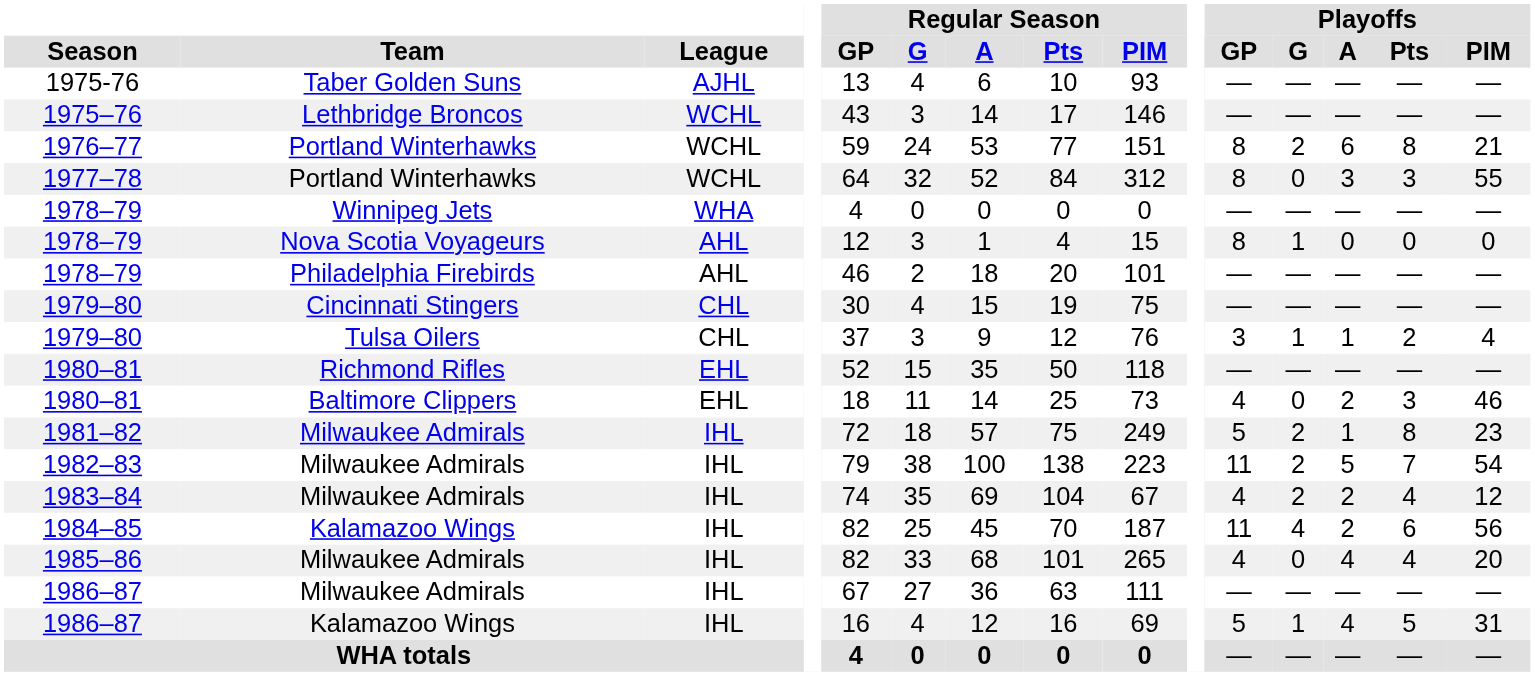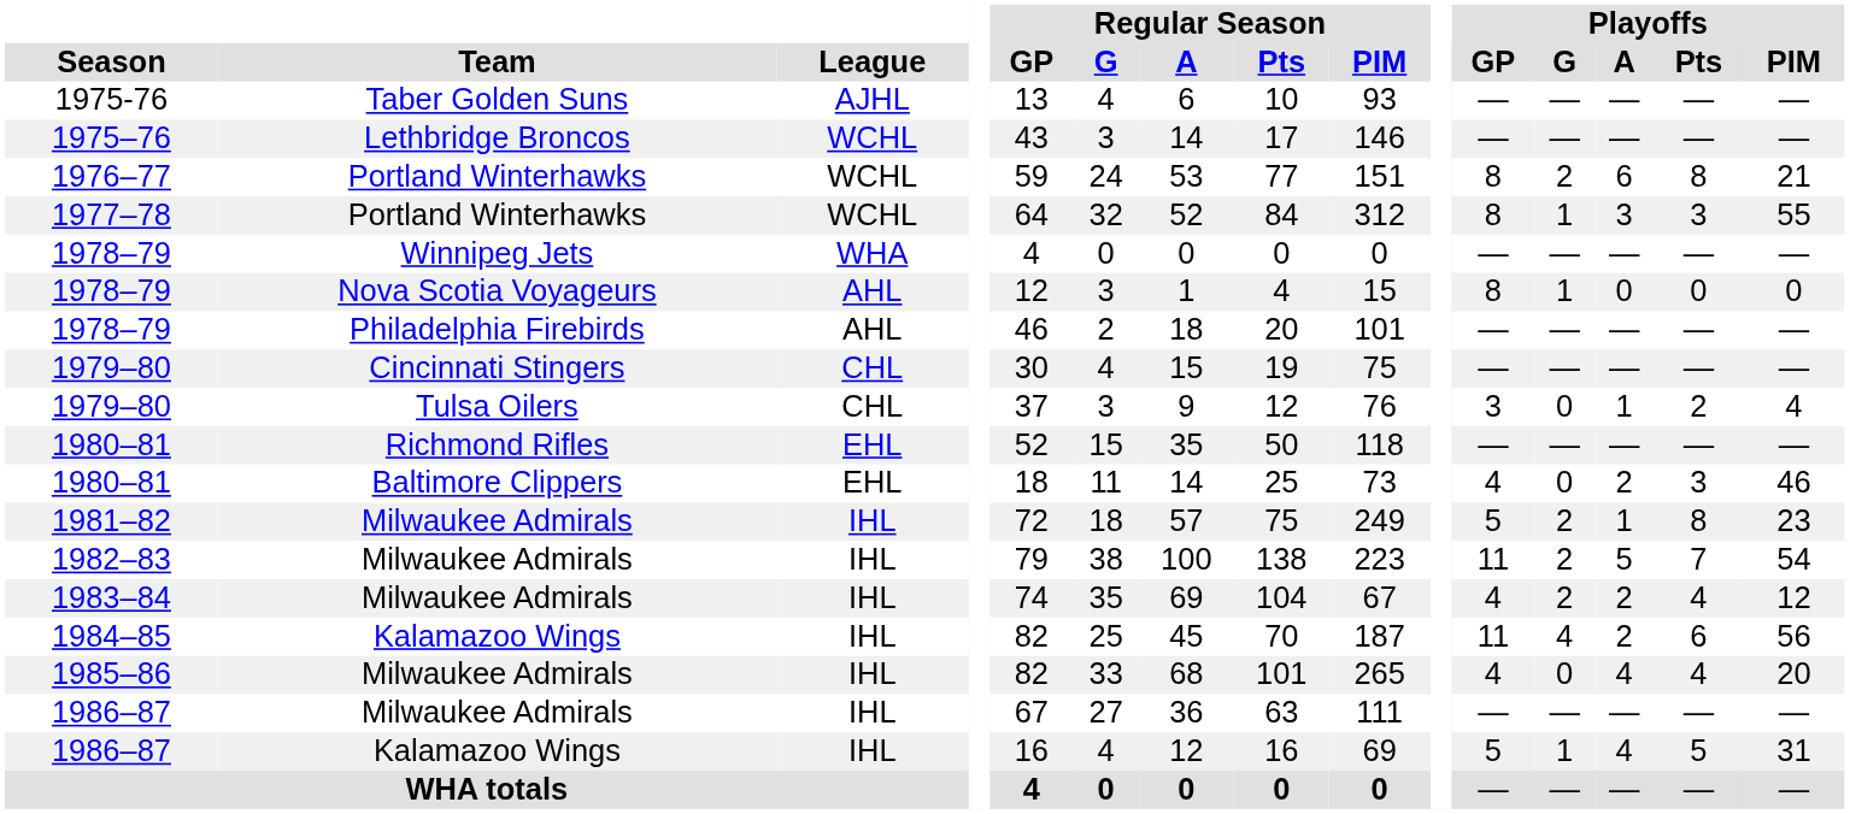1977–78 | Playoffs / G: 0 -> 1
1979–80 / Tulsa Oilers | Playoffs / G: 1 -> 0
